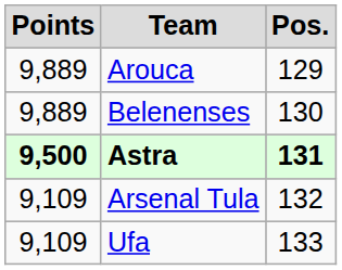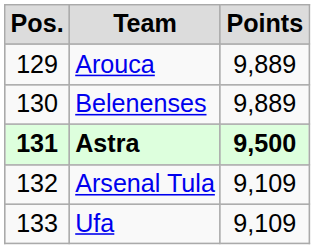columns swapped: Pos. <-> Points
